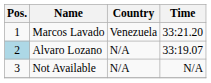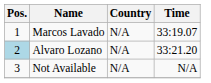Marcos Lavado | Country: Venezuela -> N/A
Marcos Lavado | Time: 33:21.20 -> 33:19.07
Alvaro Lozano | Time: 33:19.07 -> 33:21.20
